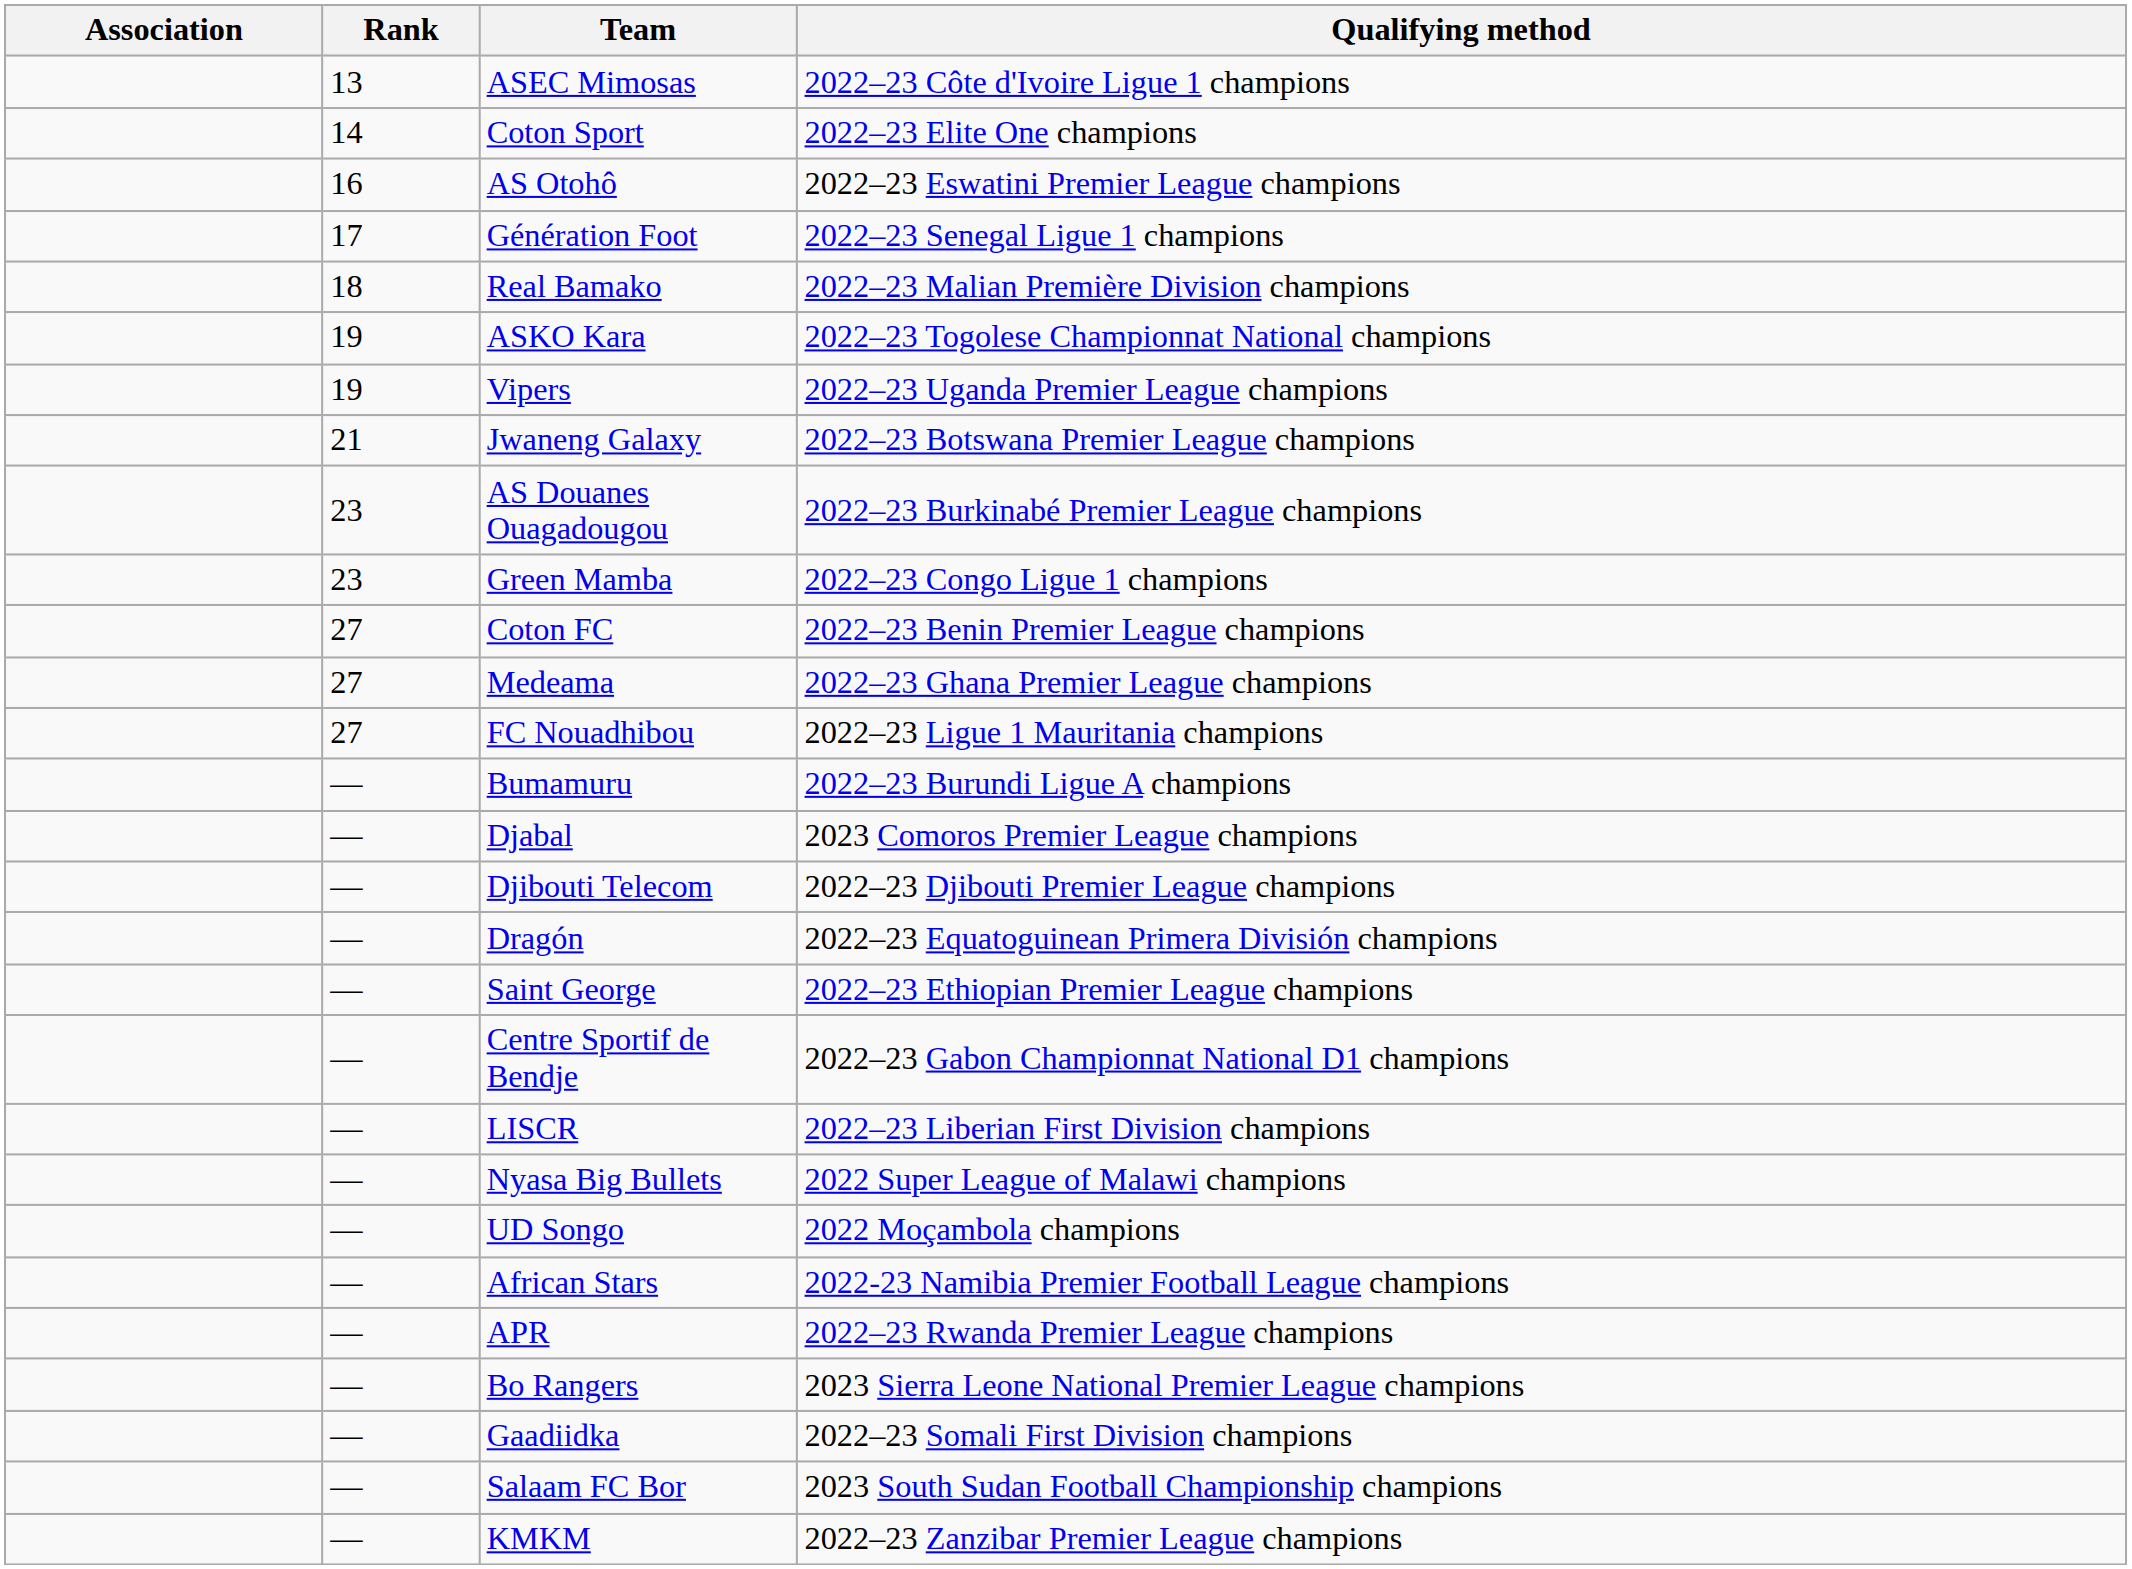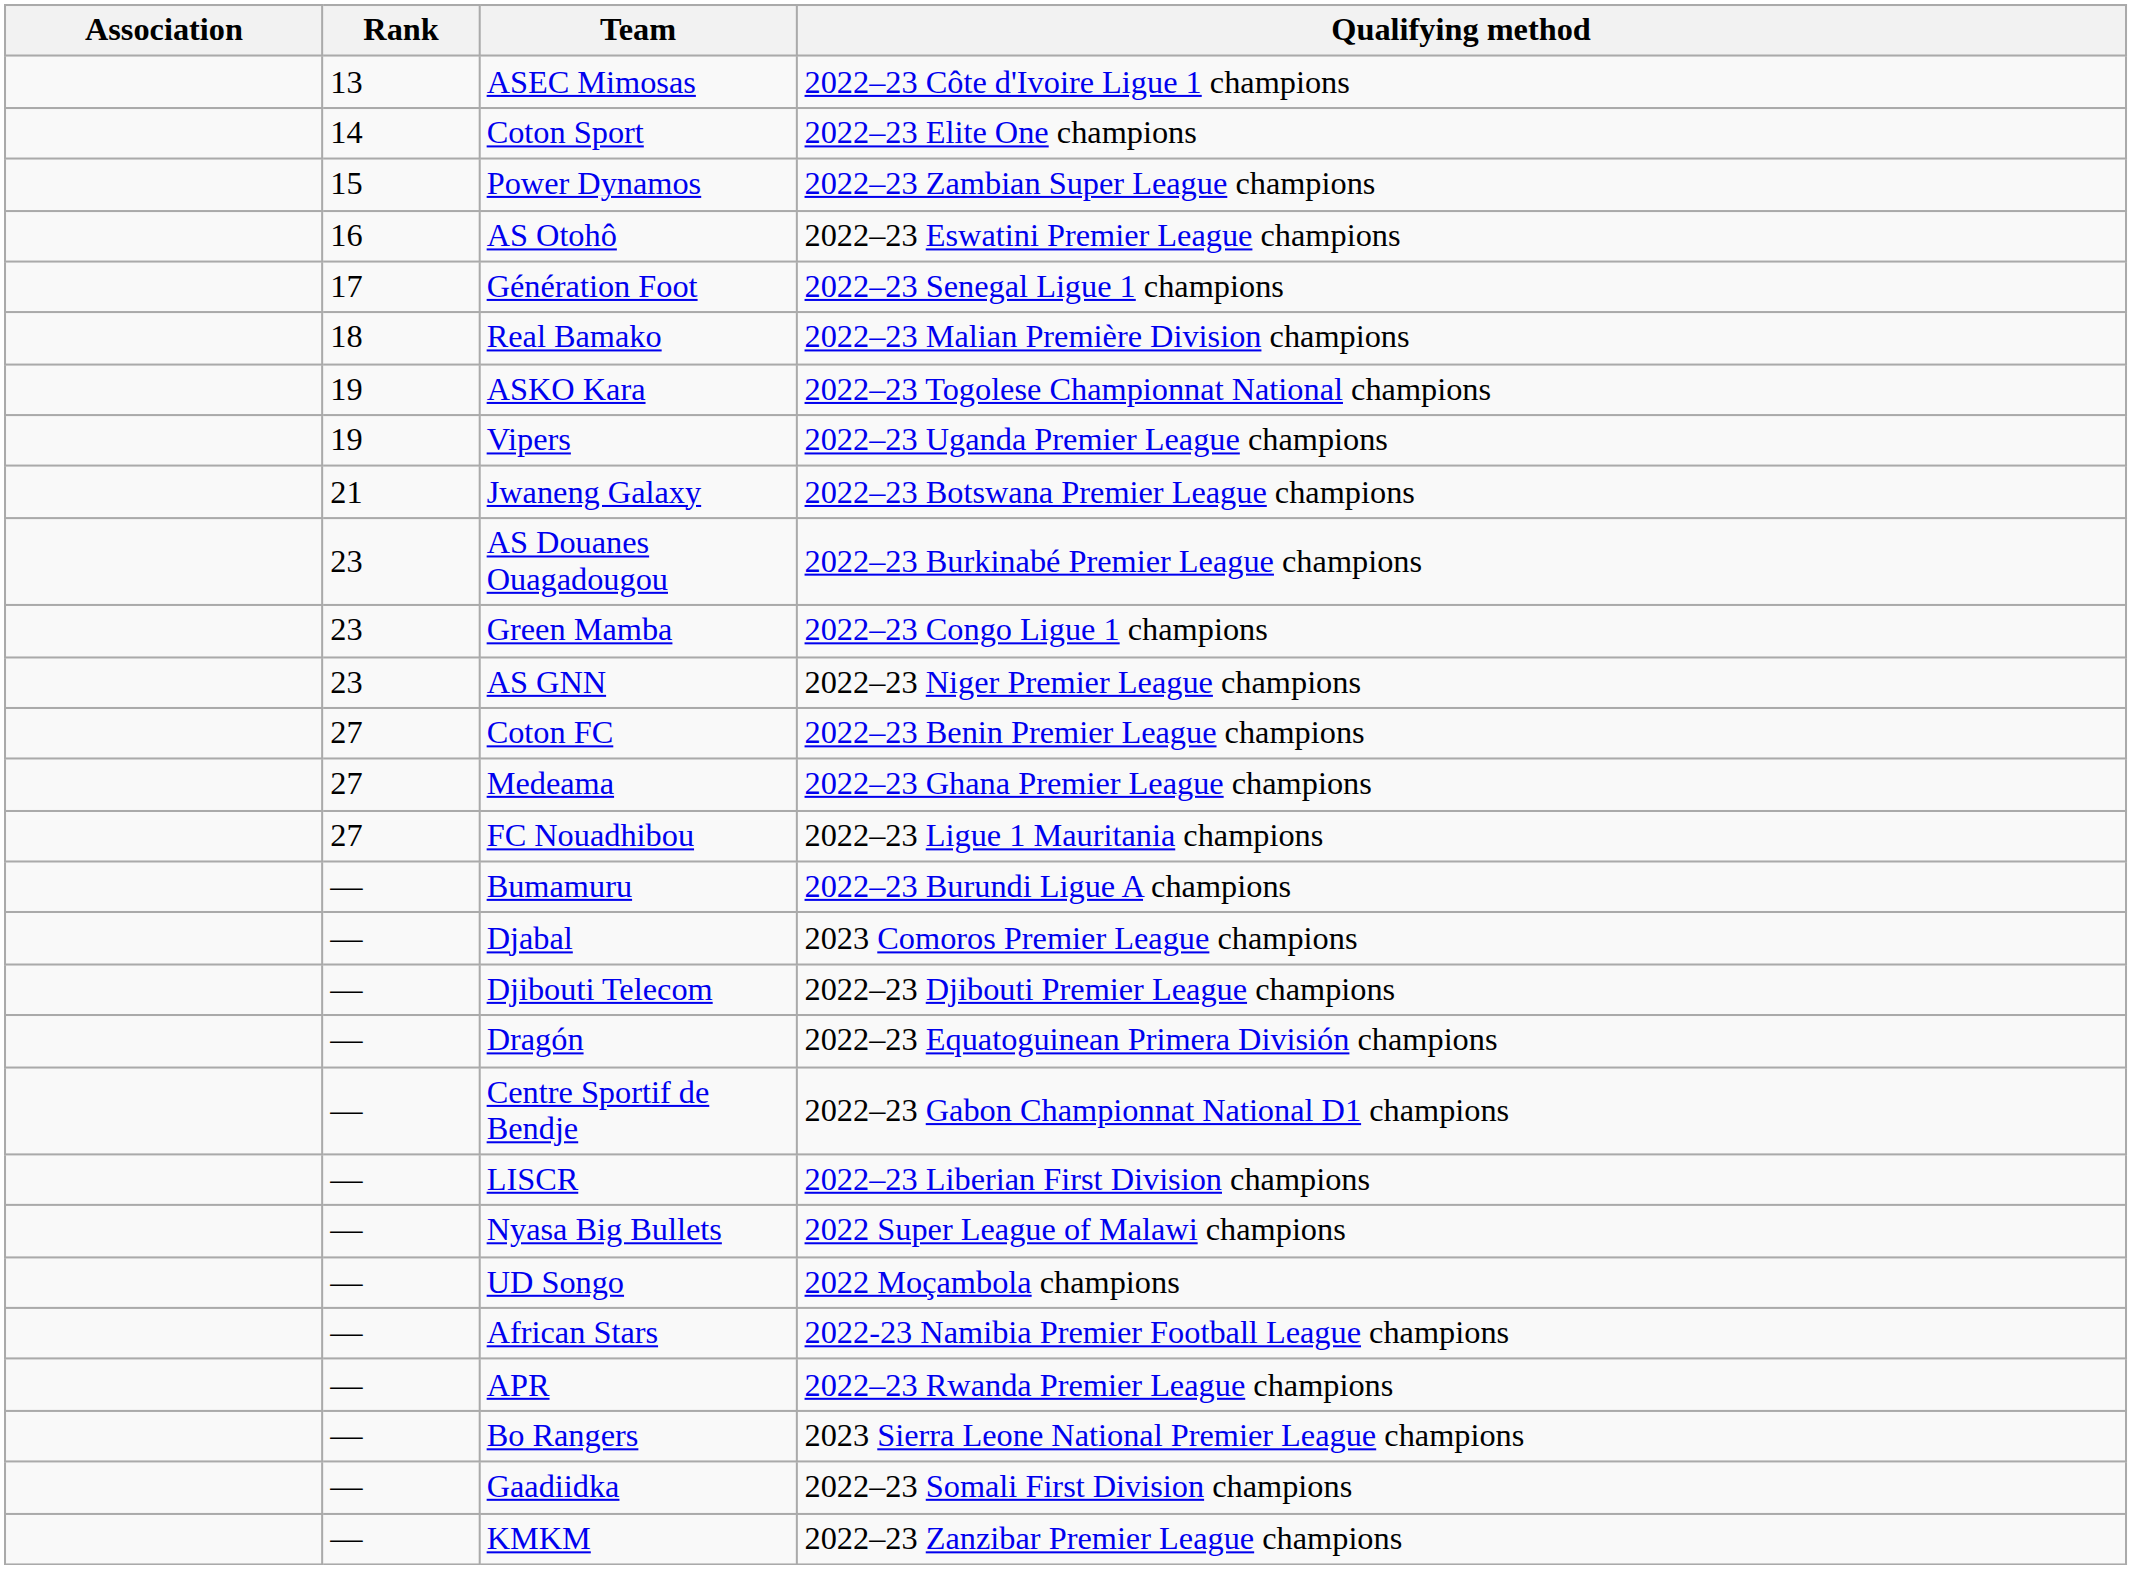+ row: 15 | Power Dynamos | 2022–23 Zambian Super League champions
+ row: 23 | AS GNN | 2022–23 Niger Premier League champions
- row: — | Saint George | 2022–23 Ethiopian Premier League champions
- row: — | Salaam FC Bor | 2023 South Sudan Football Championship champions
